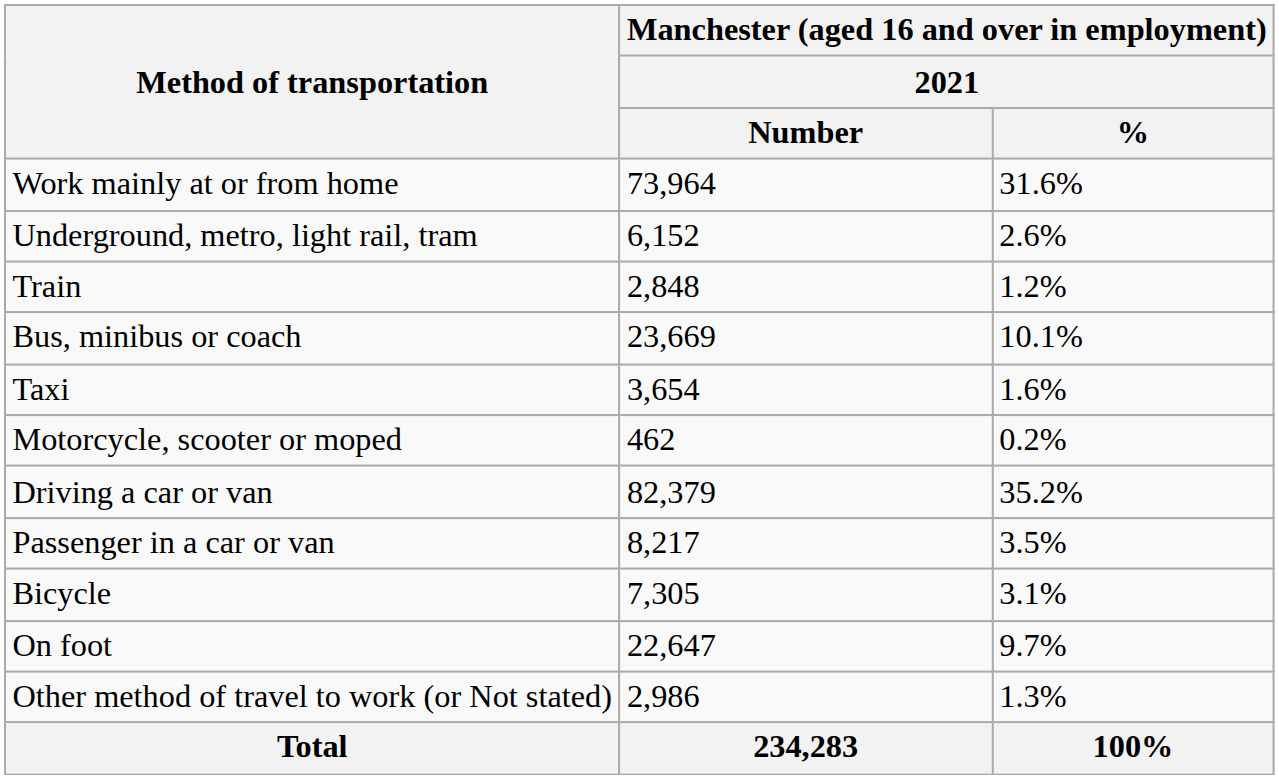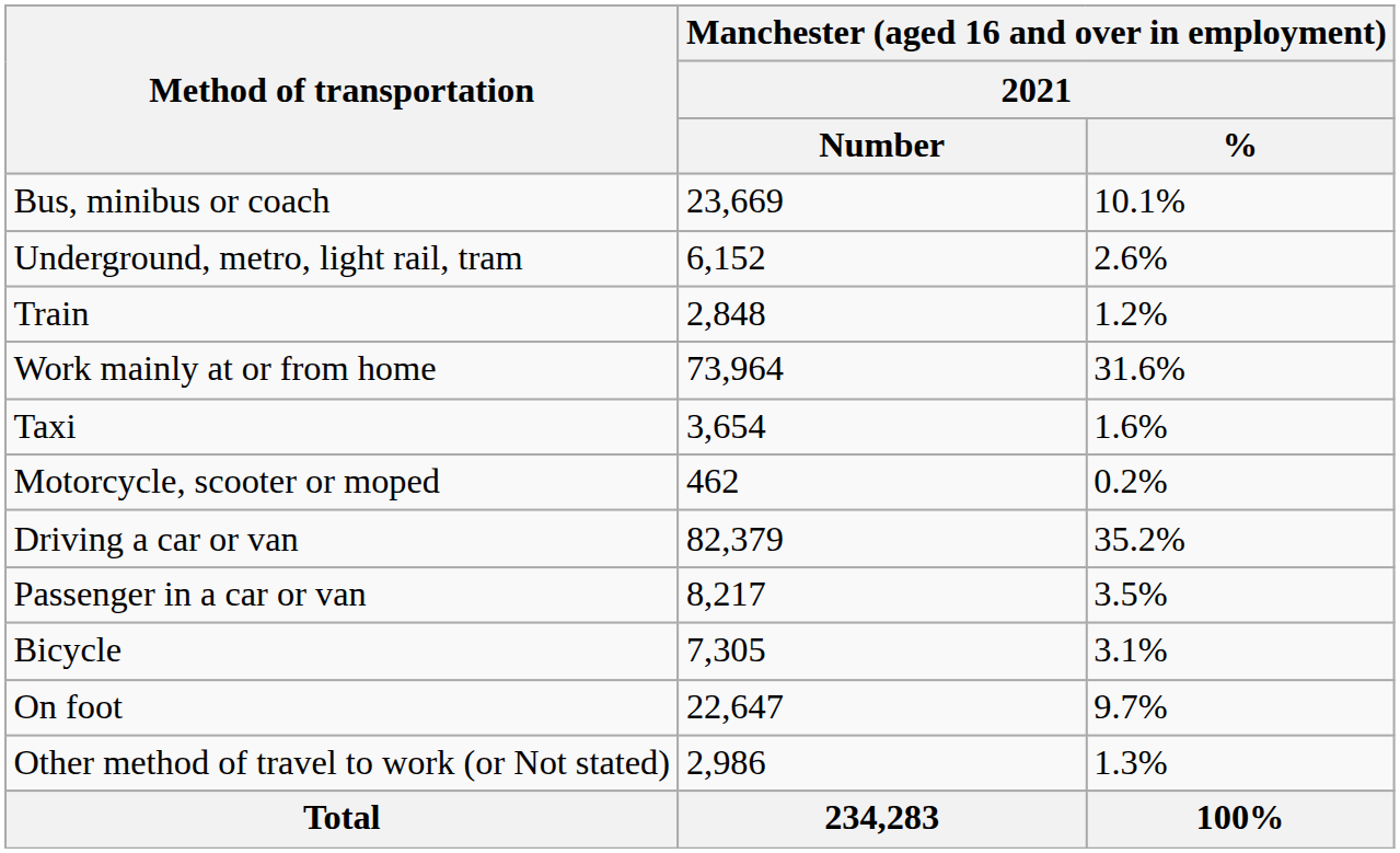rows swapped: Work mainly at or from home <-> Bus, minibus or coach
